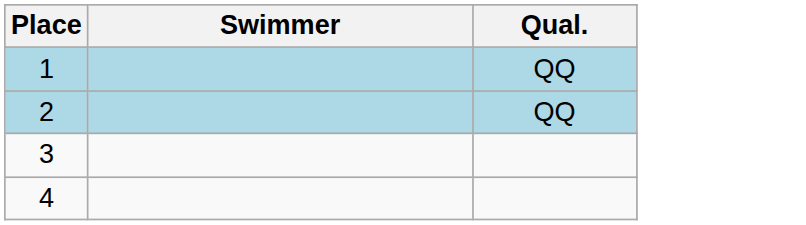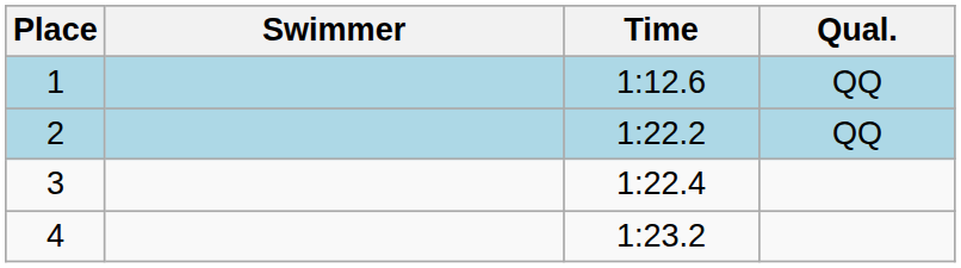+ column: Time | 1:12.6 | 1:22.2 | 1:22.4 | 1:23.2
